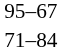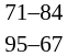rows swapped: 95–67 <-> 71–84
